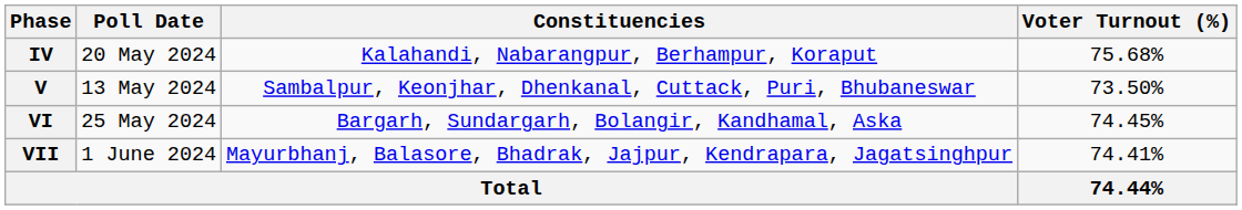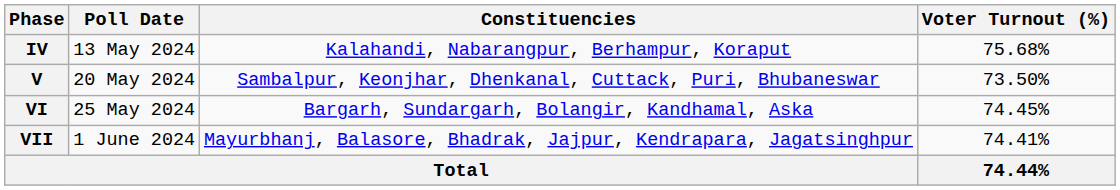IV | Poll Date: 20 May 2024 -> 13 May 2024
V | Poll Date: 13 May 2024 -> 20 May 2024
